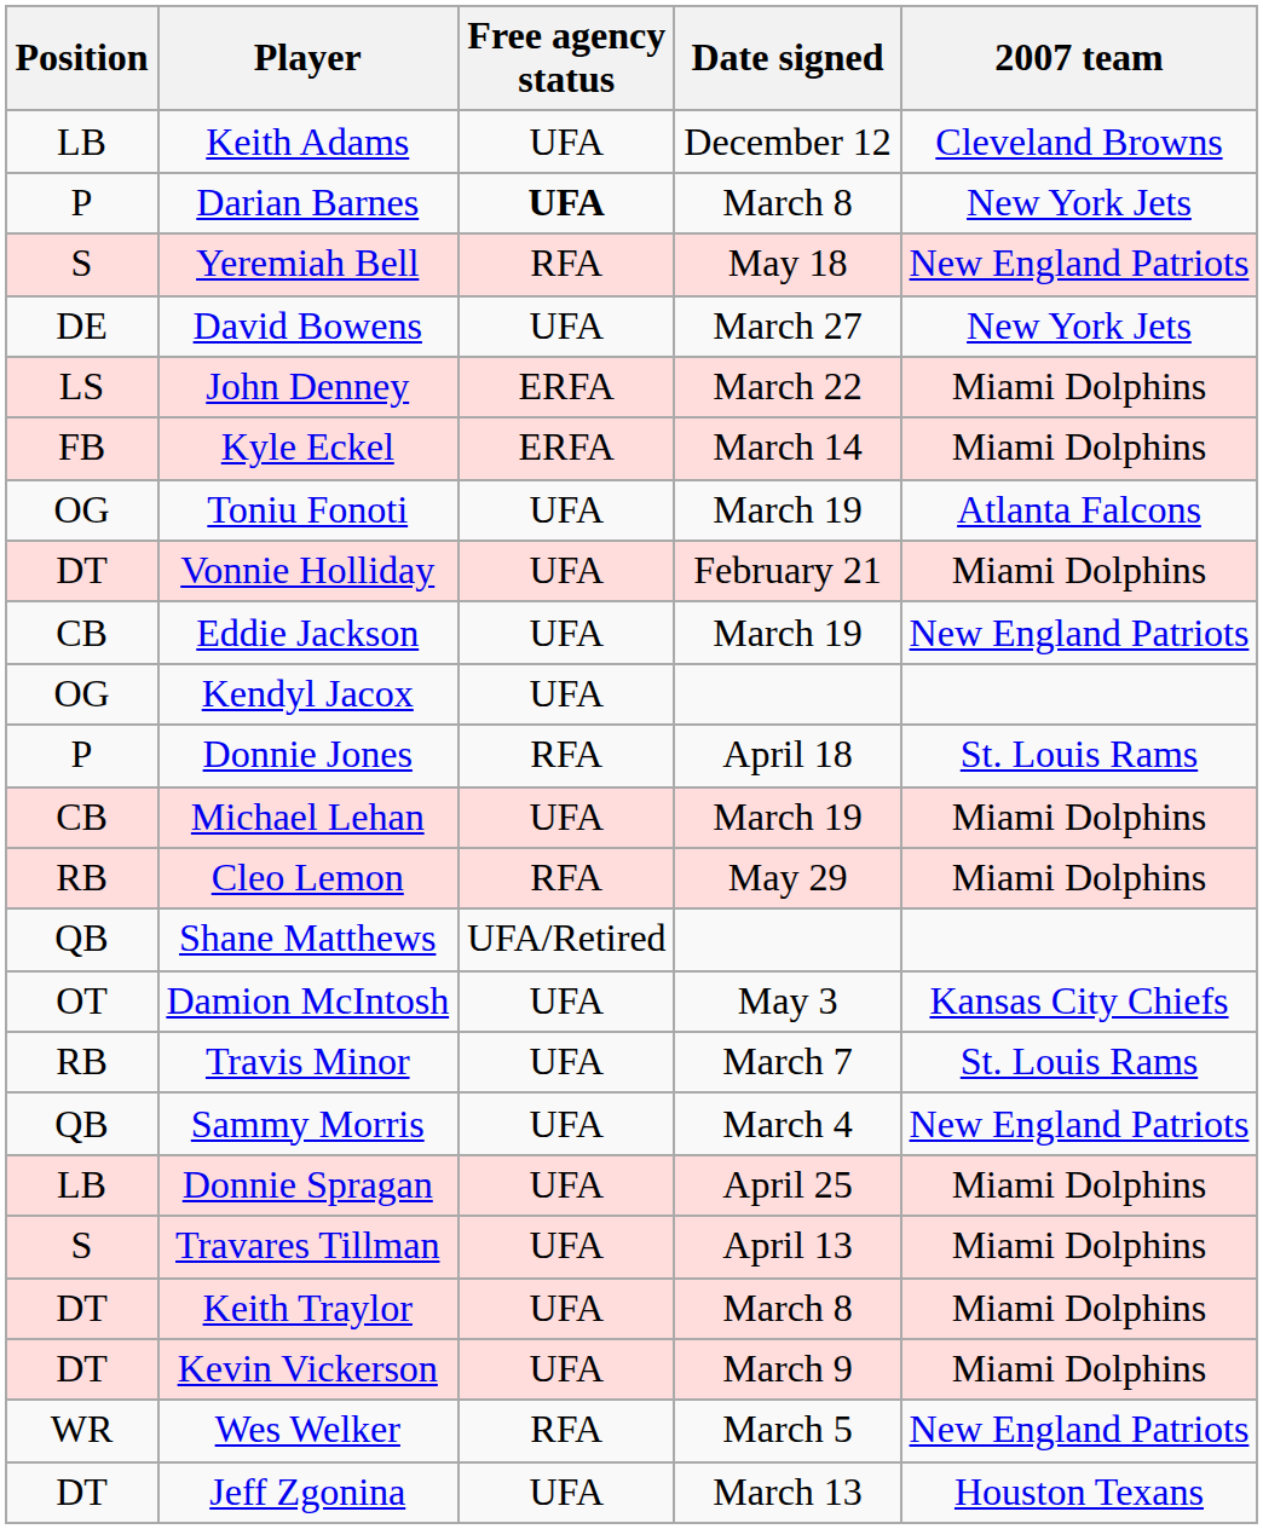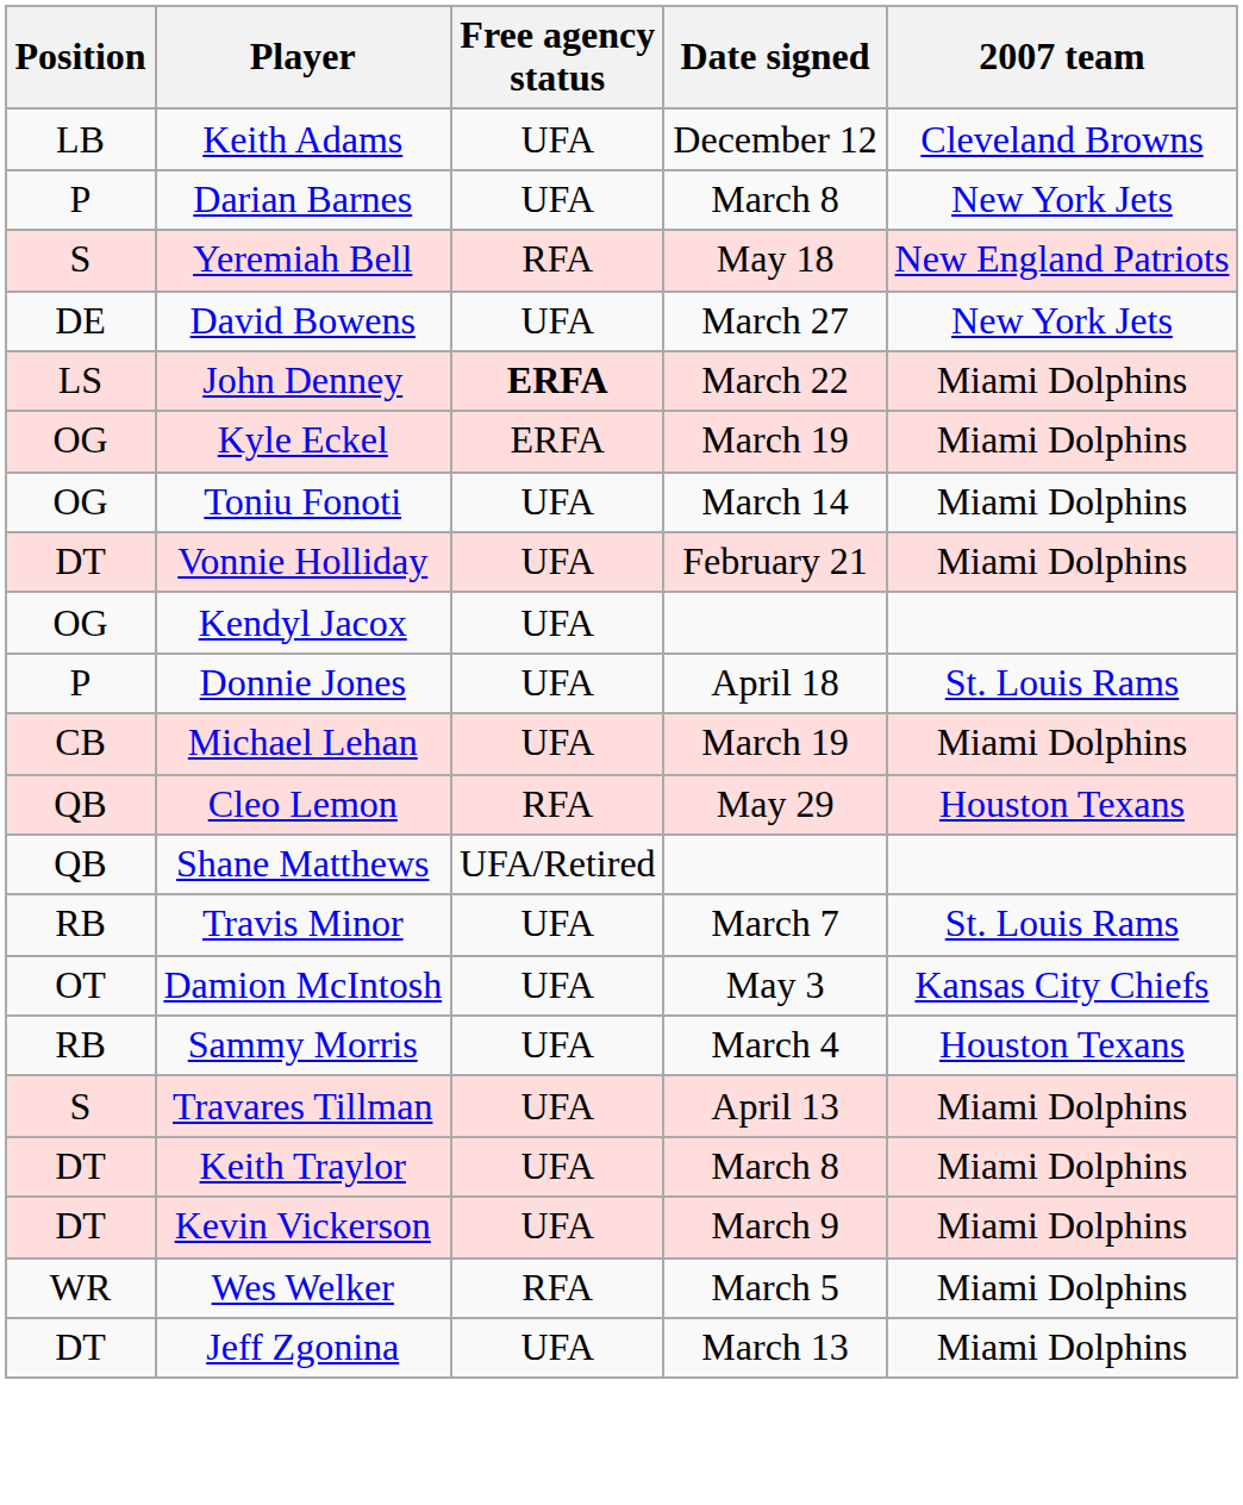Darian Barnes | Free agency status: bold -> normal
John Denney | Free agency status: normal -> bold
Kyle Eckel | Position: FB -> OG
Kyle Eckel | Date signed: March 14 -> March 19
Toniu Fonoti | Date signed: March 19 -> March 14
Toniu Fonoti | 2007 team: Atlanta Falcons -> Miami Dolphins
- row: CB | Eddie Jackson | UFA | March 19 | New England Patriots
Donnie Jones | Free agency status: RFA -> UFA
Cleo Lemon | Position: RB -> QB
Cleo Lemon | 2007 team: Miami Dolphins -> Houston Texans
rows swapped: Damion McIntosh <-> Travis Minor
Sammy Morris | Position: QB -> RB
Sammy Morris | 2007 team: New England Patriots -> Houston Texans
- row: LB | Donnie Spragan | UFA | April 25 | Miami Dolphins
Wes Welker | 2007 team: New England Patriots -> Miami Dolphins
Jeff Zgonina | 2007 team: Houston Texans -> Miami Dolphins
